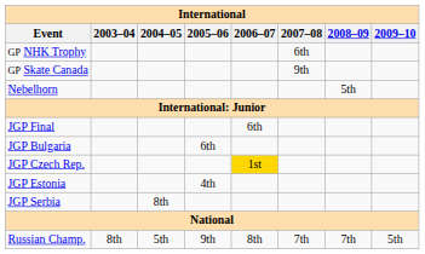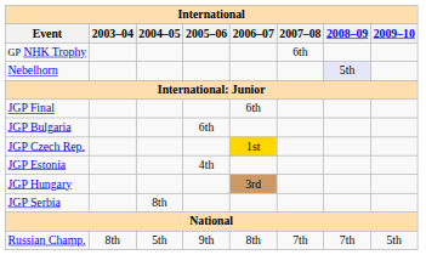- row: GP Skate Canada | 9th
Nebelhorn | 2008–09: no background -> lavender background
+ row: JGP Hungary | 3rd
